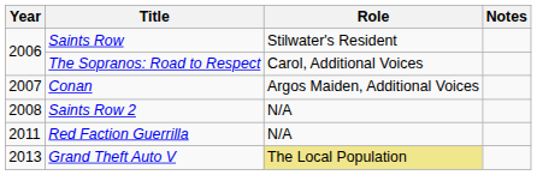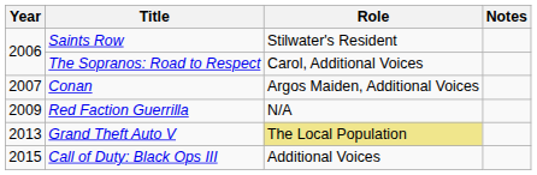- row: 2008 | Saints Row 2 | N/A
Red Faction Guerrilla | Year: 2011 -> 2009
+ row: 2015 | Call of Duty: Black Ops III | Additional Voices
